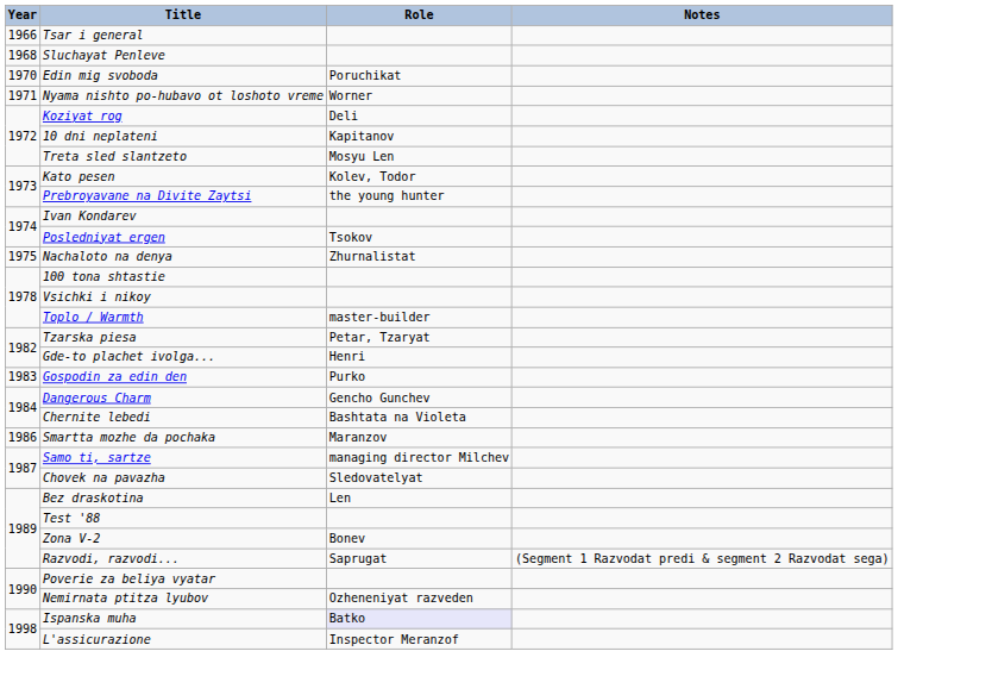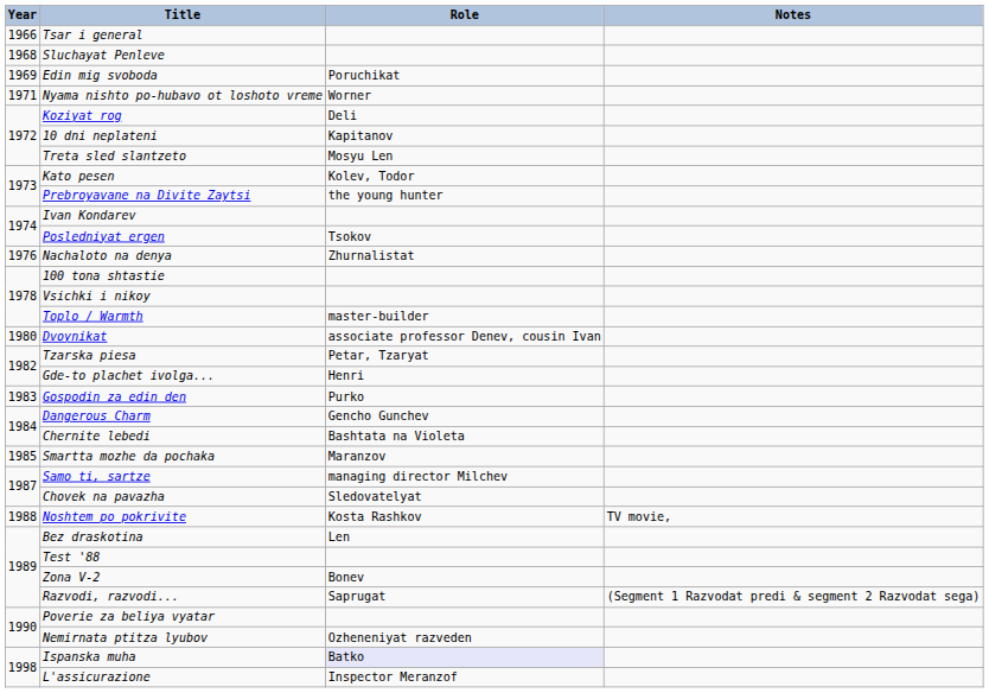Edin mig svoboda | Year: 1970 -> 1969
Nachaloto na denya | Year: 1975 -> 1976
+ row: 1980 | Dvoynikat | associate professor Denev, cousin Ivan
Smartta mozhe da pochaka | Year: 1986 -> 1985
+ row: 1988 | Noshtem po pokrivite | Kosta Rashkov | TV movie,
